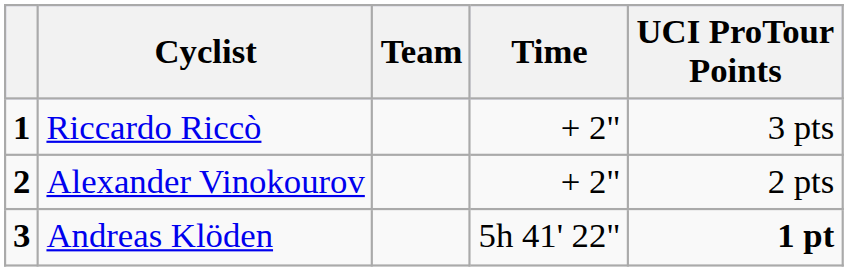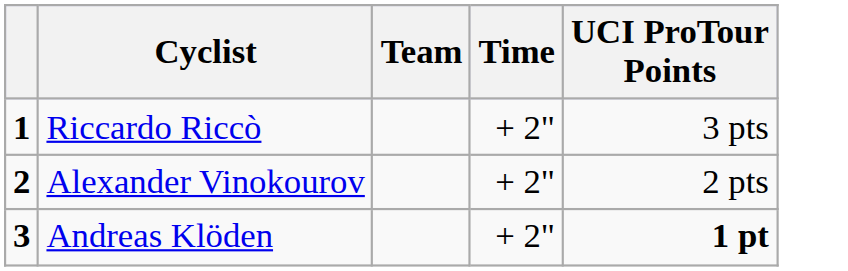Andreas Klöden | Time: 5h 41' 22" -> + 2"
